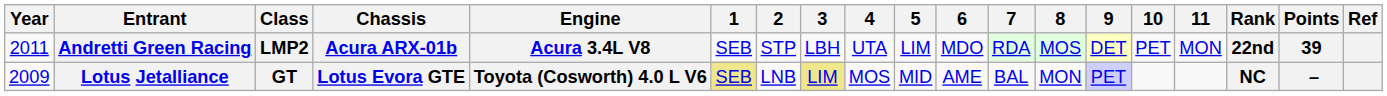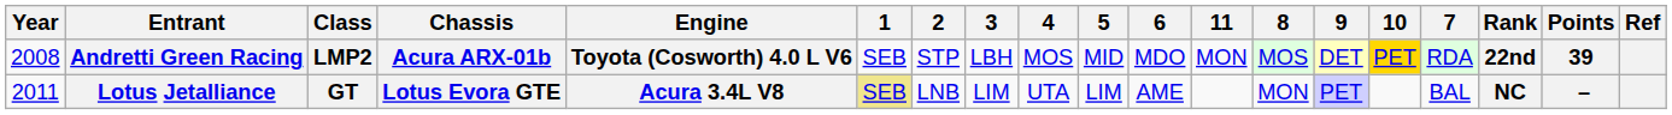columns swapped: 7 <-> 11
Andretti Green Racing | Year: 2011 -> 2008
Andretti Green Racing | Engine: Acura 3.4L V8 -> Toyota (Cosworth) 4.0 L V6
Andretti Green Racing | 4: UTA -> MOS
Andretti Green Racing | 5: LIM -> MID
Andretti Green Racing | 10: no background -> gold background
Lotus Jetalliance | Year: 2009 -> 2011
Lotus Jetalliance | Engine: Toyota (Cosworth) 4.0 L V6 -> Acura 3.4L V8
Lotus Jetalliance | 3: khaki background -> no background
Lotus Jetalliance | 4: MOS -> UTA
Lotus Jetalliance | 5: MID -> LIM
